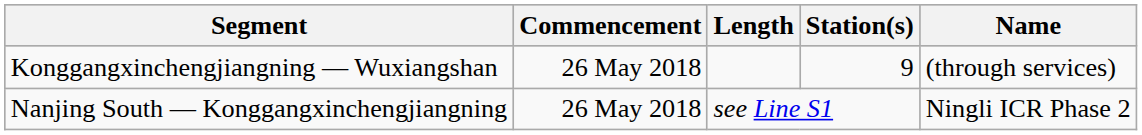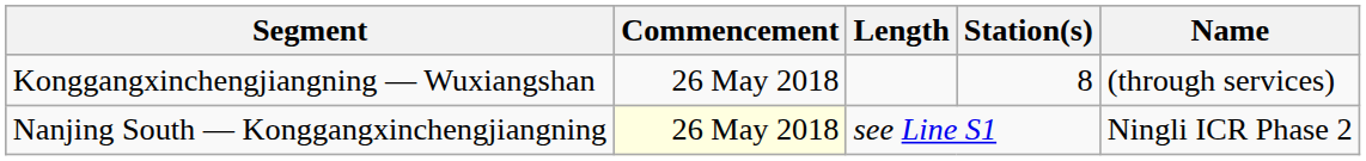Konggangxinchengjiangning — Wuxiangshan | Station(s): 9 -> 8
Nanjing South — Konggangxinchengjiangning | Commencement: no background -> lightyellow background
